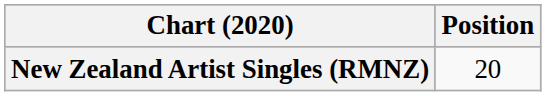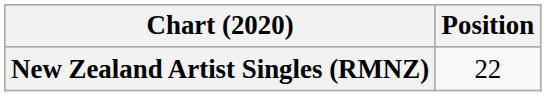New Zealand Artist Singles (RMNZ) | Position: 20 -> 22
